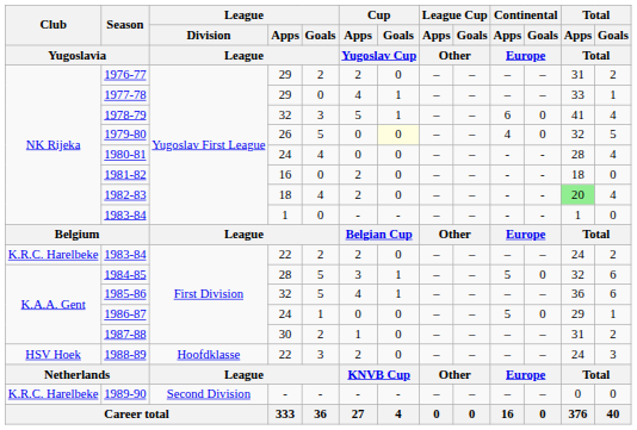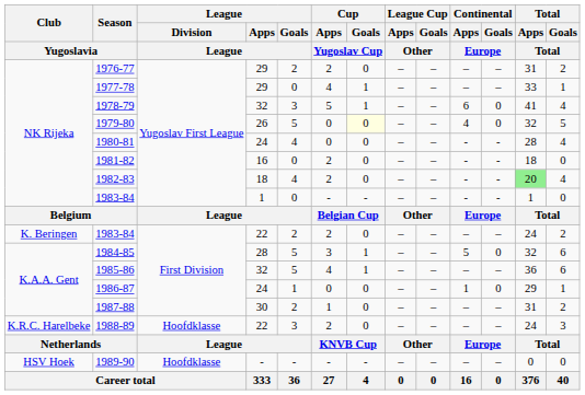1983-84 / 22 | Club / Yugoslavia: K.R.C. Harelbeke -> K. Beringen
1986-87 | Continental / Apps / Europe: 5 -> 1
1988-89 | Club / Yugoslavia: HSV Hoek -> K.R.C. Harelbeke
1989-90 | Club / Yugoslavia: K.R.C. Harelbeke -> HSV Hoek
1989-90 | League / Division / League: Second Division -> Hoofdklasse
